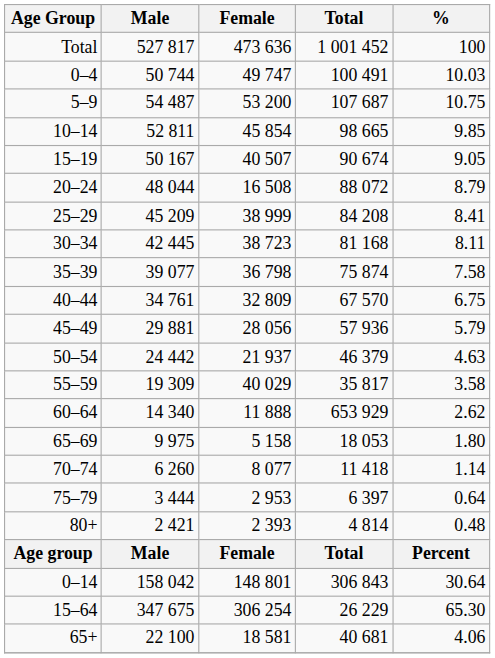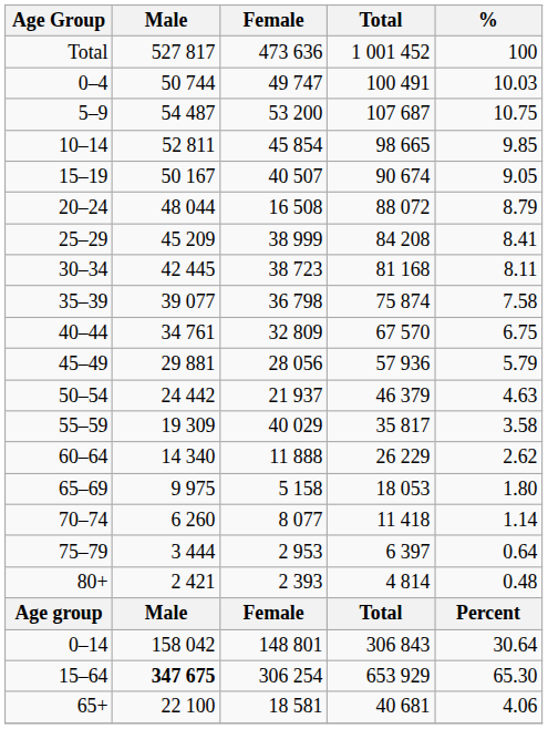60–64 | Total: 653 929 -> 26 229
15–64 | Male: normal -> bold
15–64 | Total: 26 229 -> 653 929
